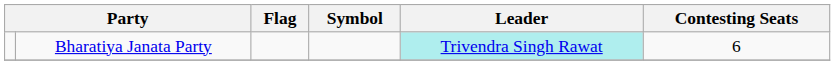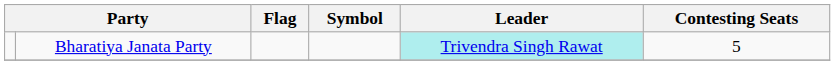Bharatiya Janata Party | Contesting Seats: 6 -> 5
